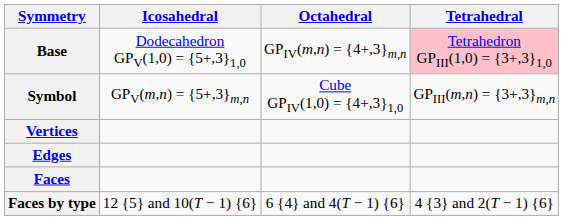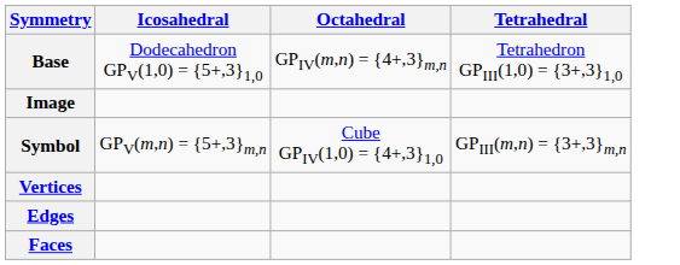Base | Tetrahedral: pink background -> no background
+ row: Image
- row: Faces by type | 12 {5} and 10(T − 1) {6} | 6 {4} and 4(T − 1) {6} | 4 {3} and 2(T − 1) {6}
